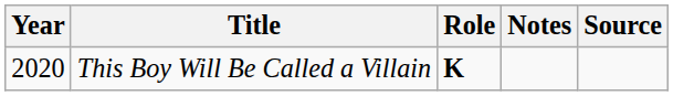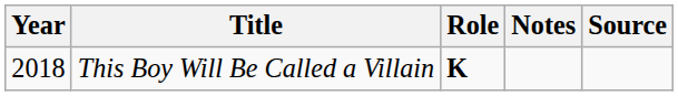This Boy Will Be Called a Villain | Year: 2020 -> 2018
